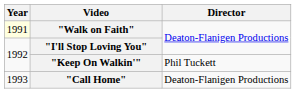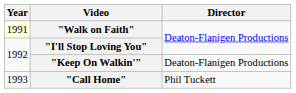"Keep On Walkin'" | Director: Phil Tuckett -> Deaton-Flanigen Productions
"Call Home" | Director: Deaton-Flanigen Productions -> Phil Tuckett
